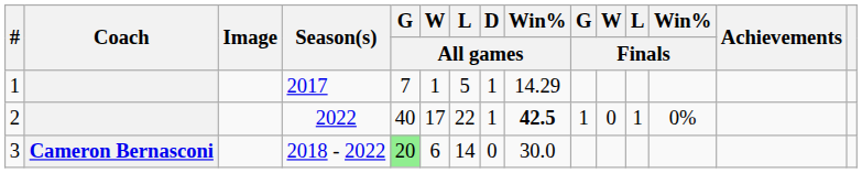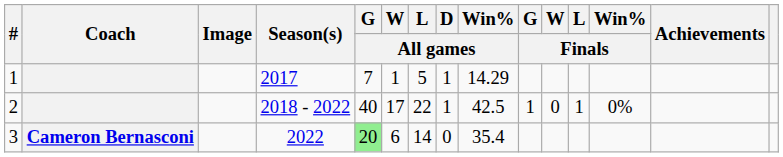2 | Season(s): 2022 -> 2018 - 2022
2 | Win% / All games: bold -> normal
3 | Season(s): 2018 - 2022 -> 2022
3 | Win% / All games: 30.0 -> 35.4
